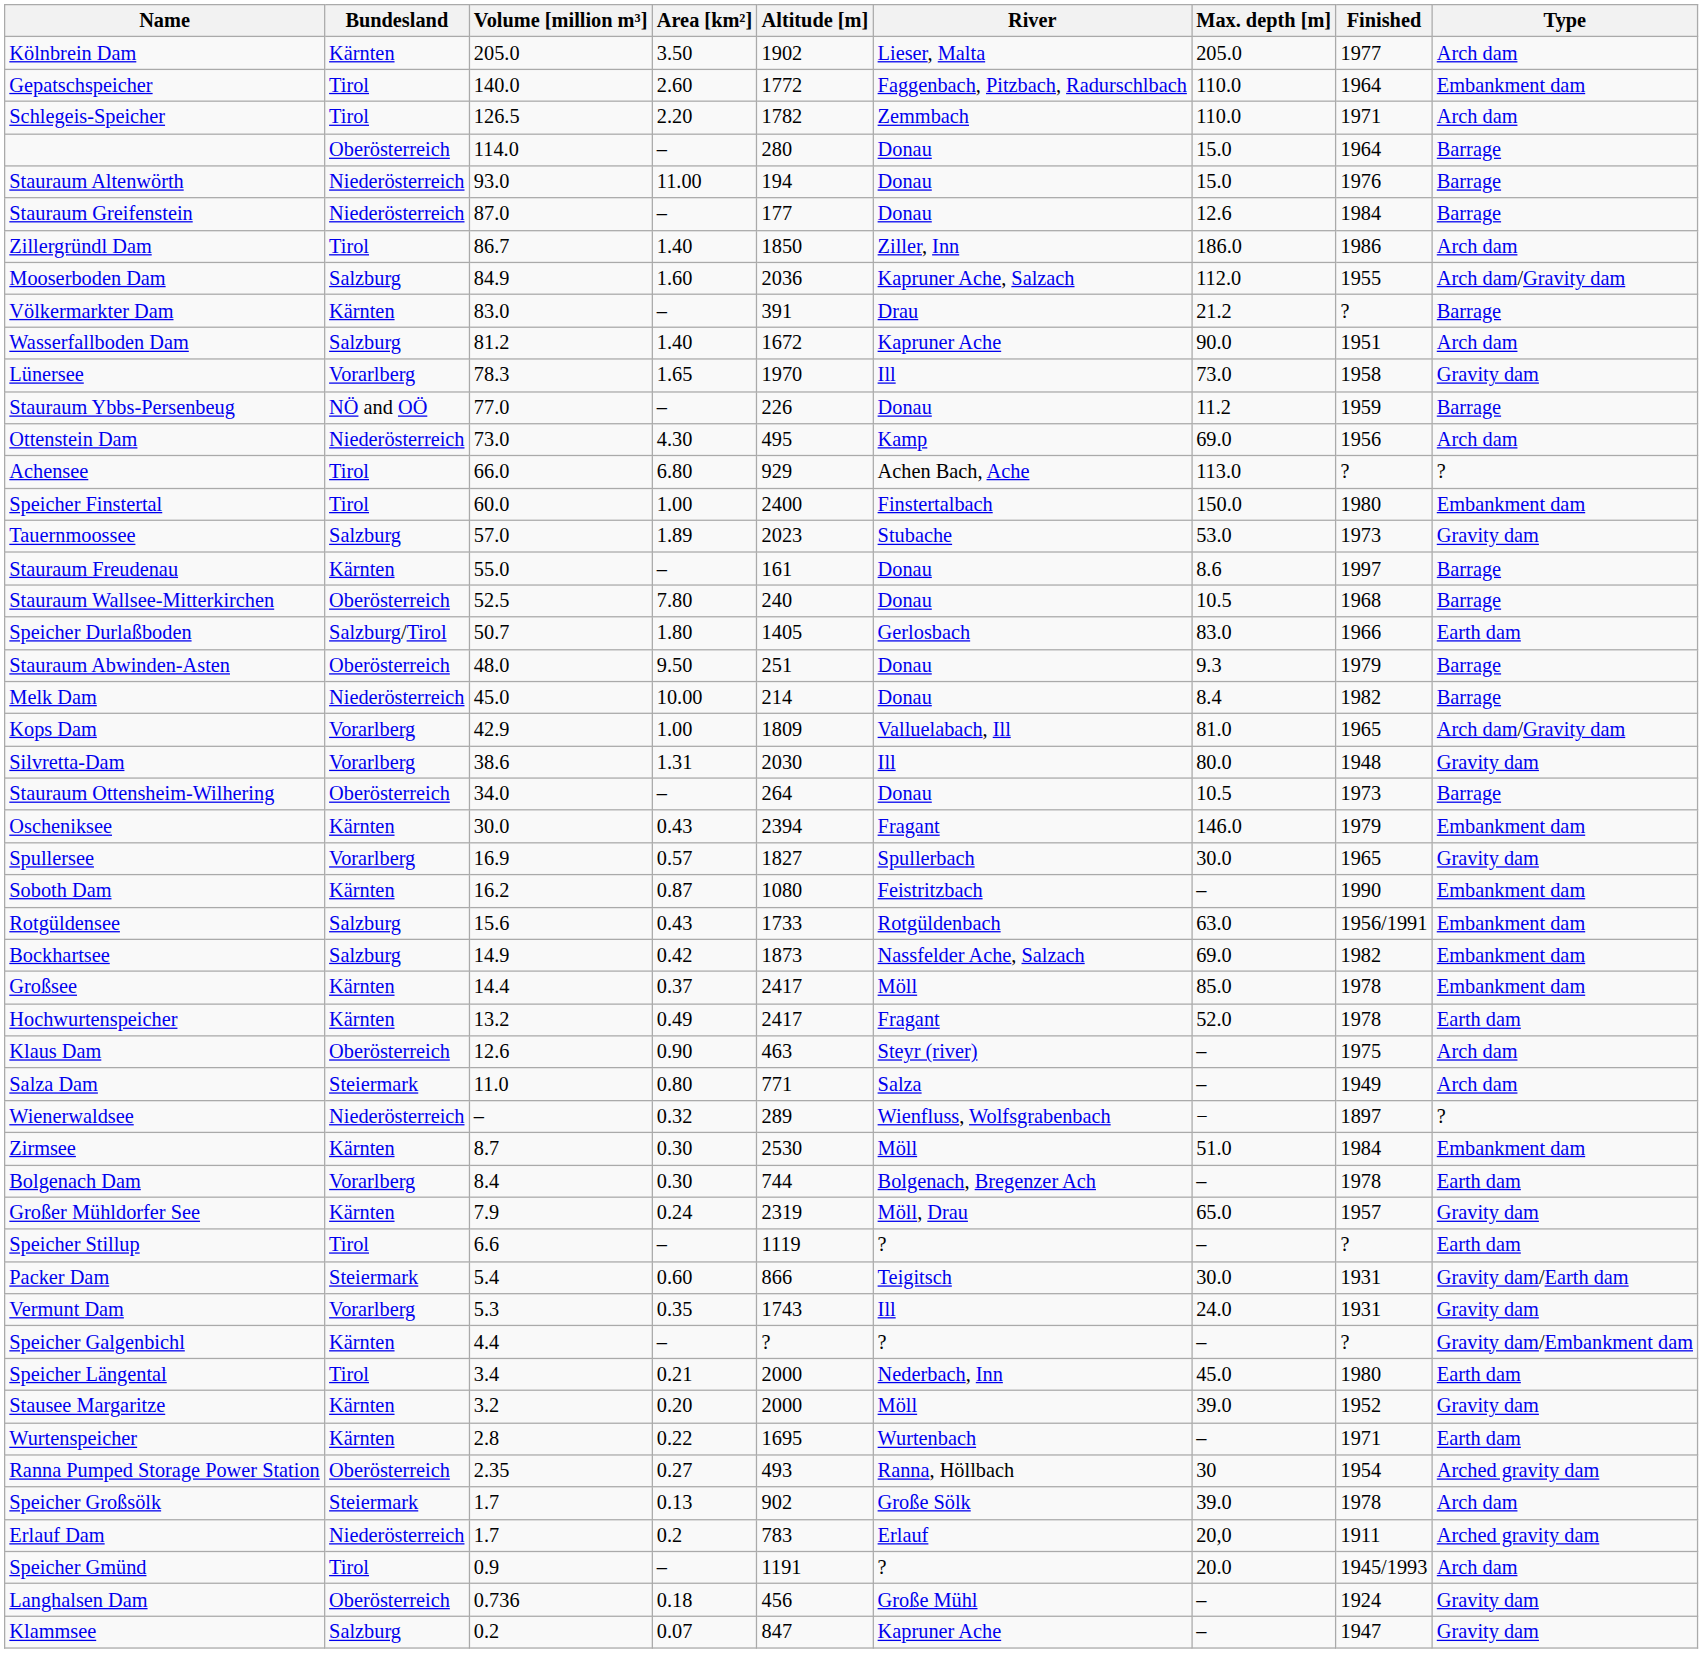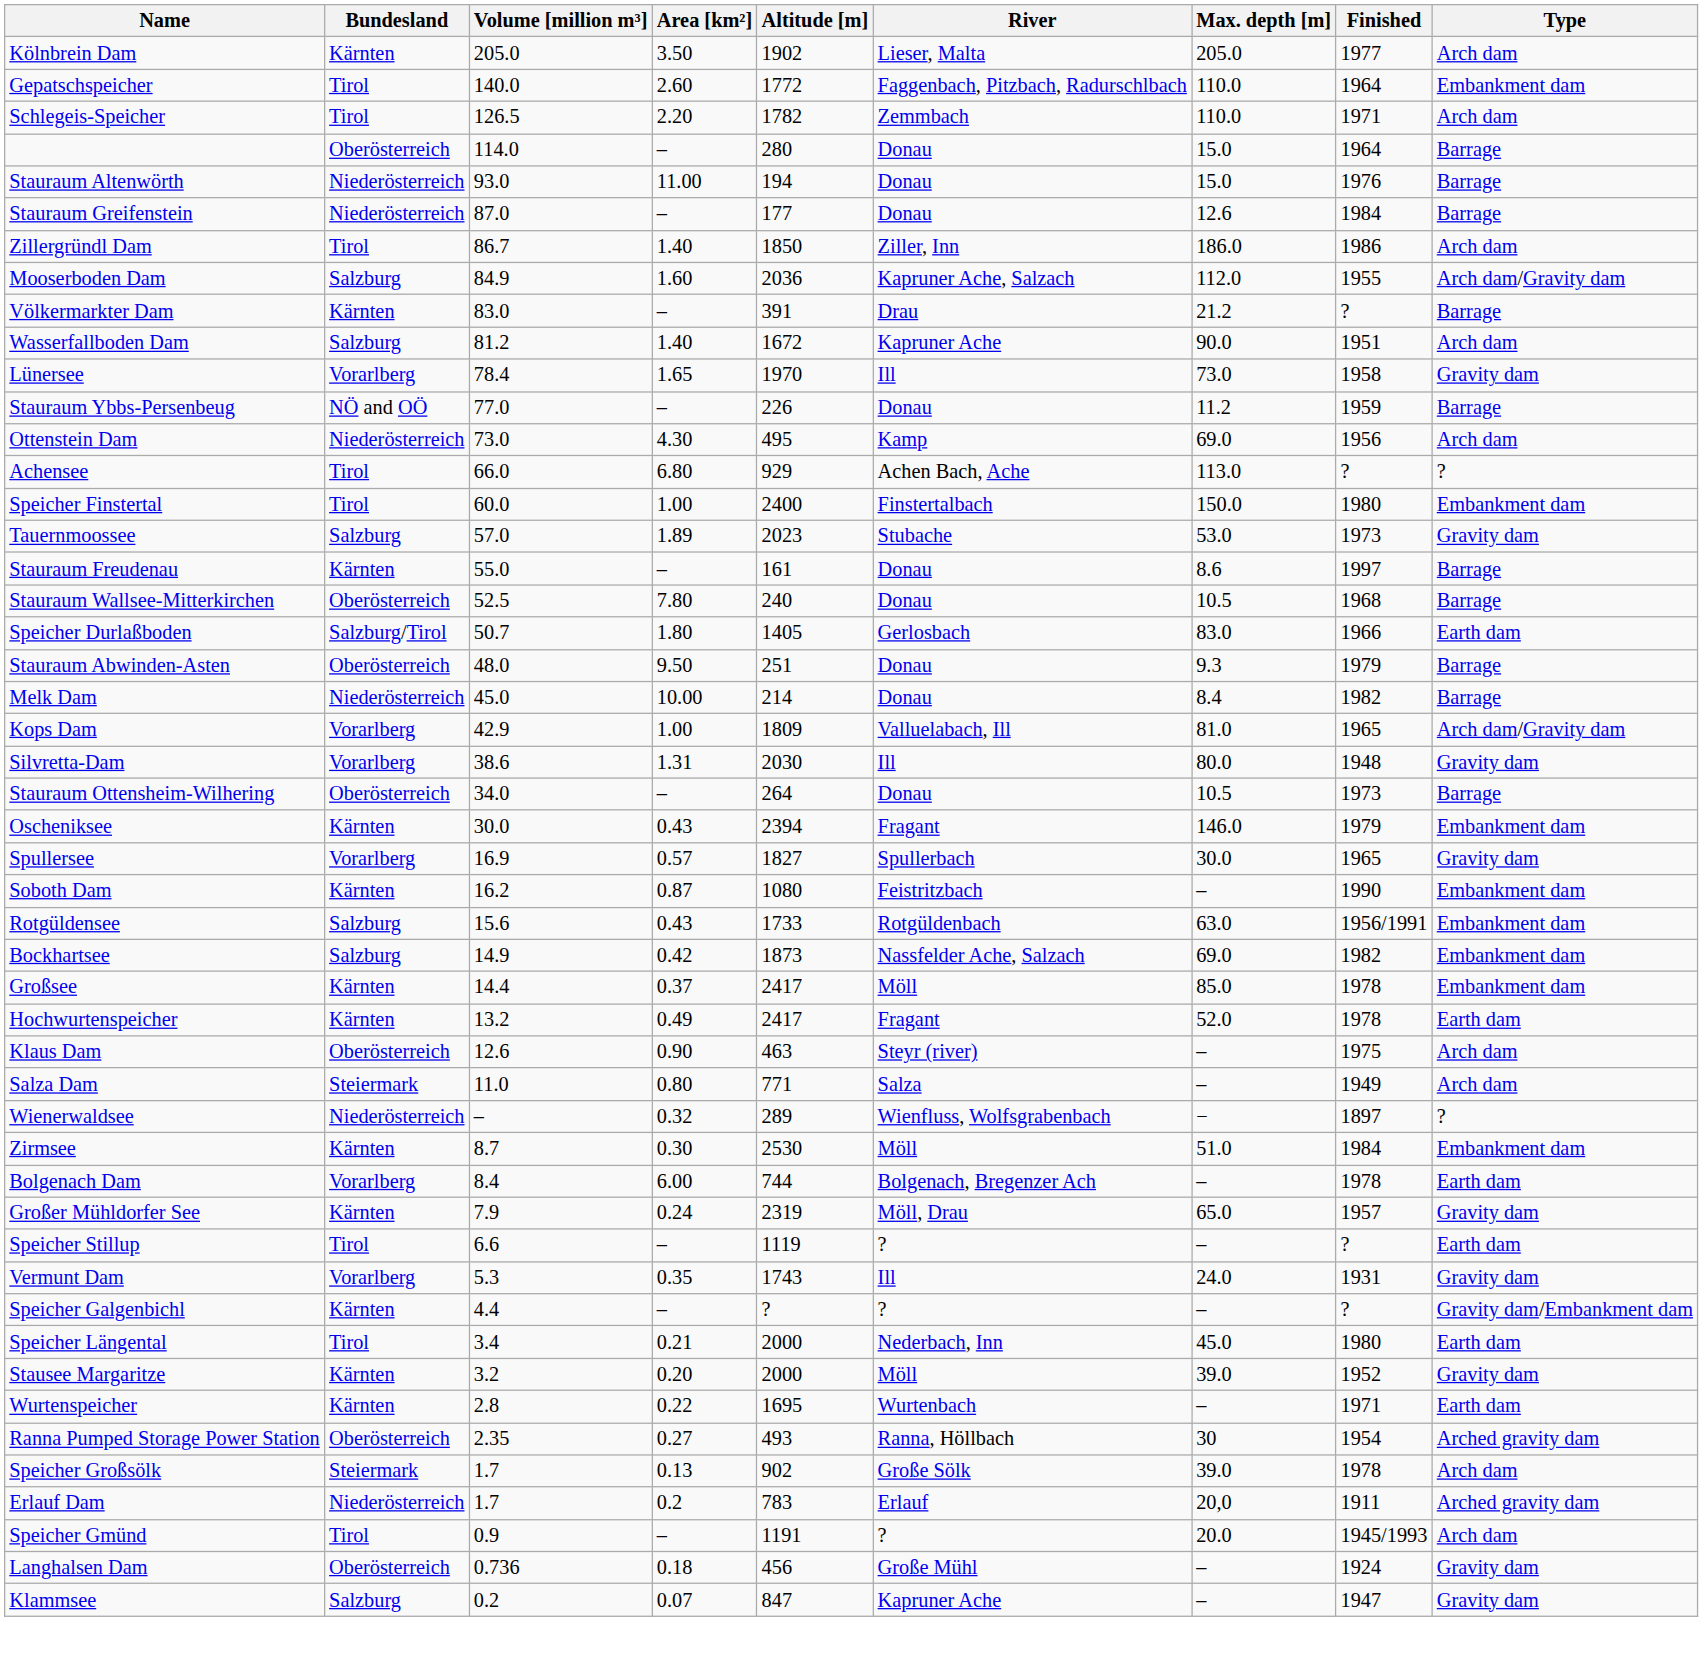Lünersee | Volume [million m³]: 78.3 -> 78.4
Bolgenach Dam | Area [km²]: 0.30 -> 6.00
- row: Packer Dam | Steiermark | 5.4 | 0.60 | 866 | Teigitsch | 30.0 | 1931 | Gravity dam/Earth dam
